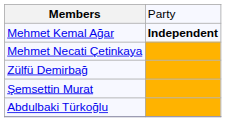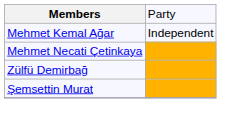Mehmet Kemal Ağar | column 2: bold -> normal
- row: Abdulbaki Türkoğlu
